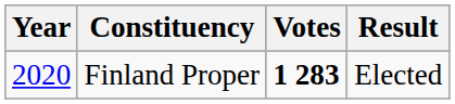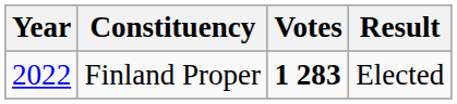Finland Proper | Year: 2020 -> 2022
